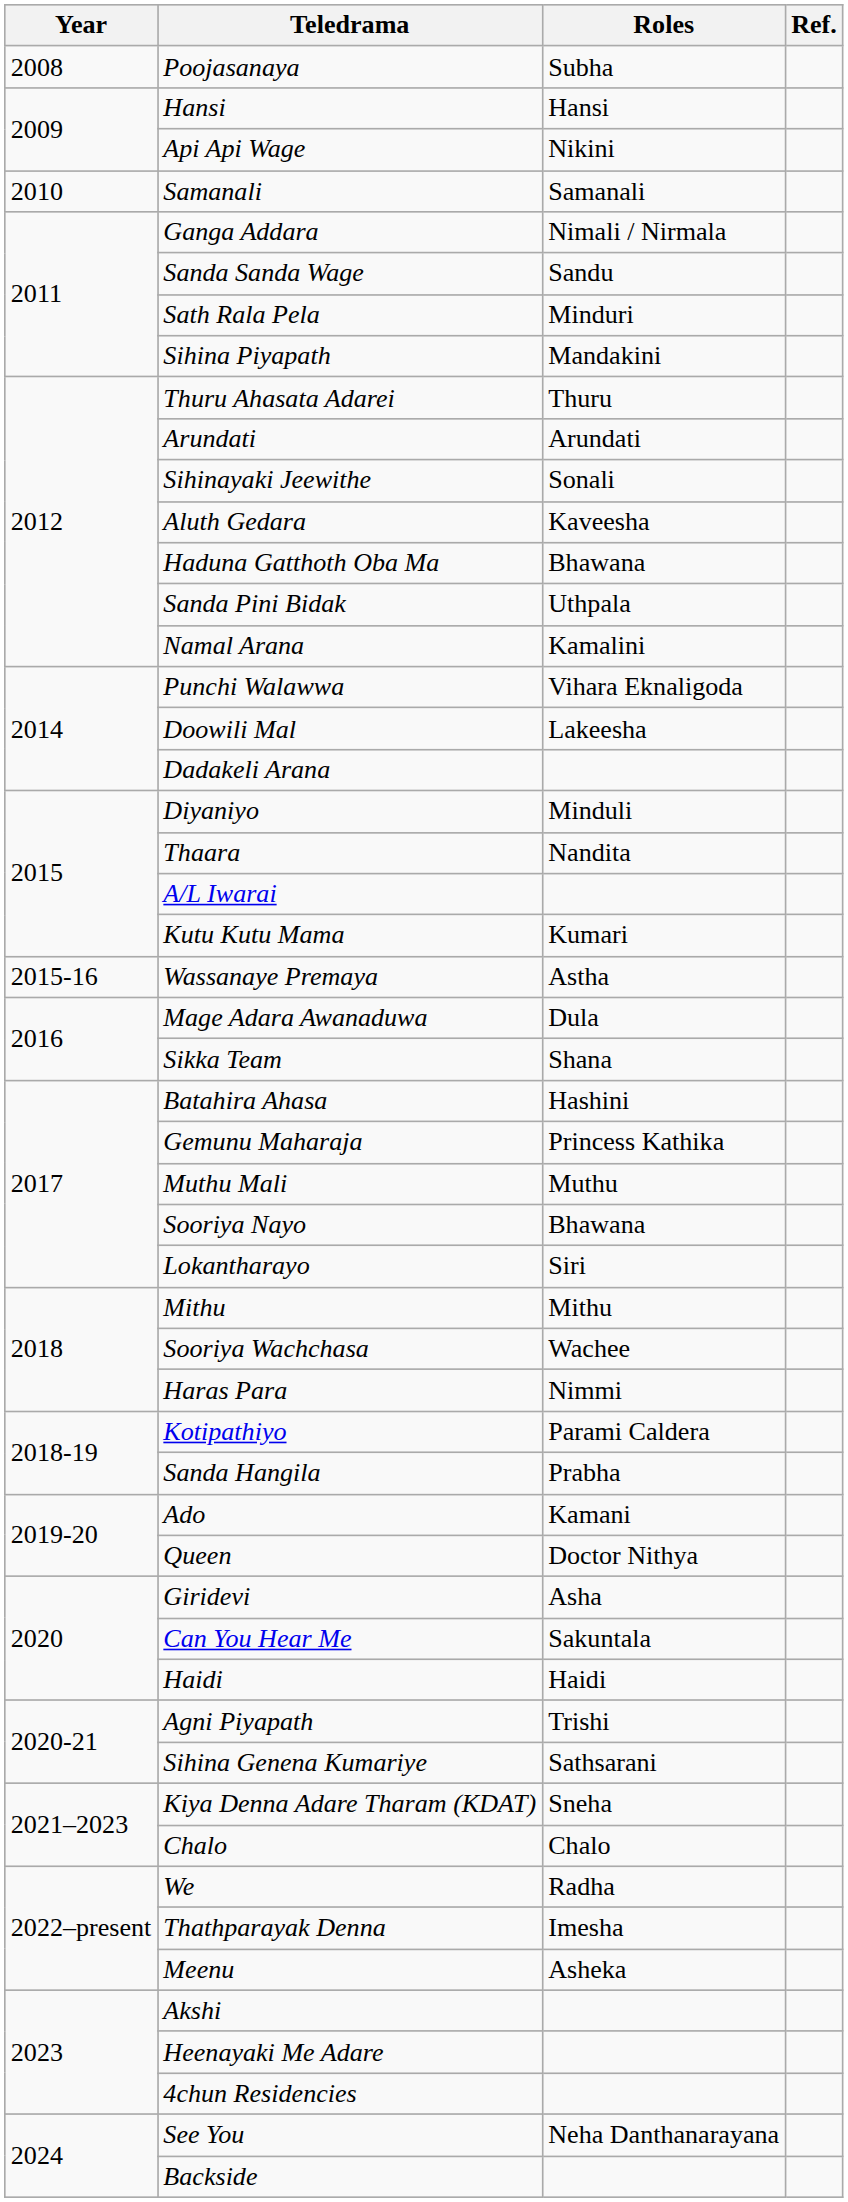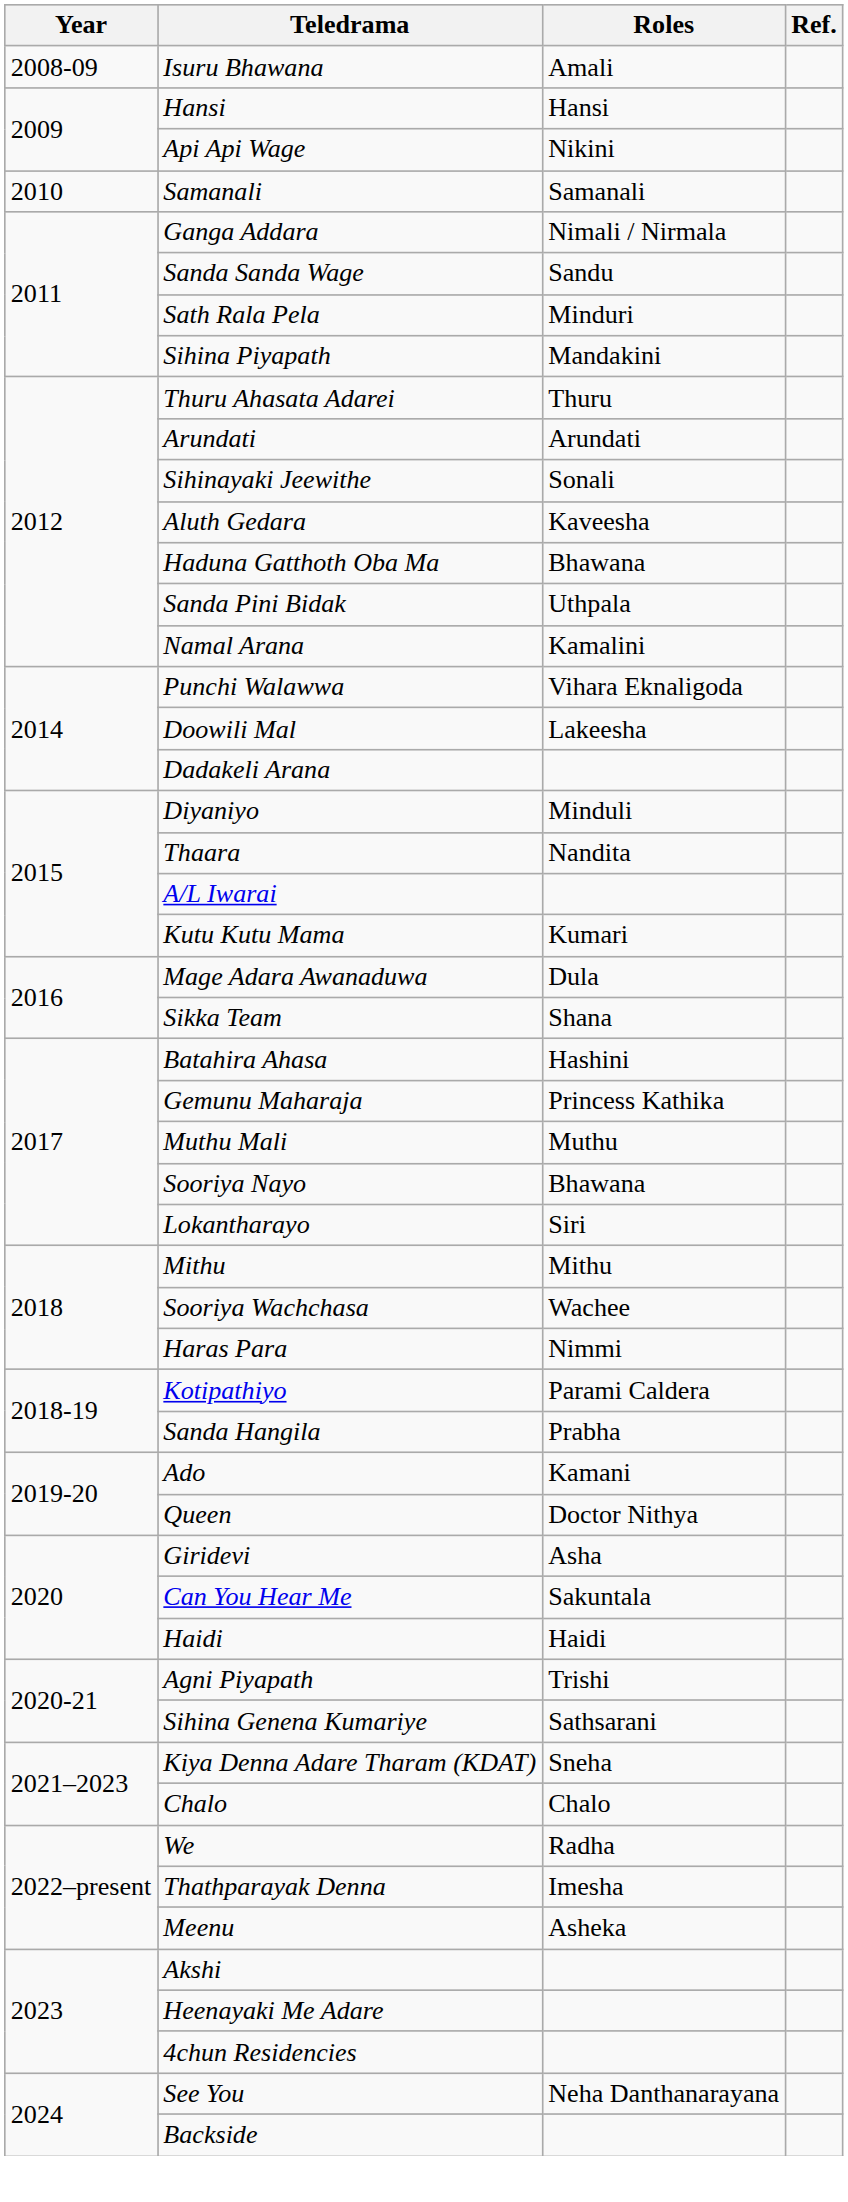- row: 2008 | Poojasanaya | Subha
+ row: 2008-09 | Isuru Bhawana | Amali
- row: 2015-16 | Wassanaye Premaya | Astha
